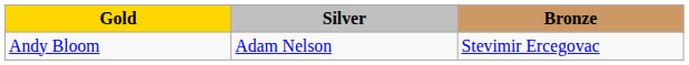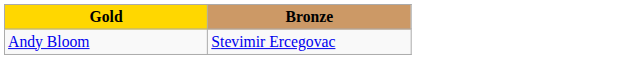- column: Silver | Adam Nelson
